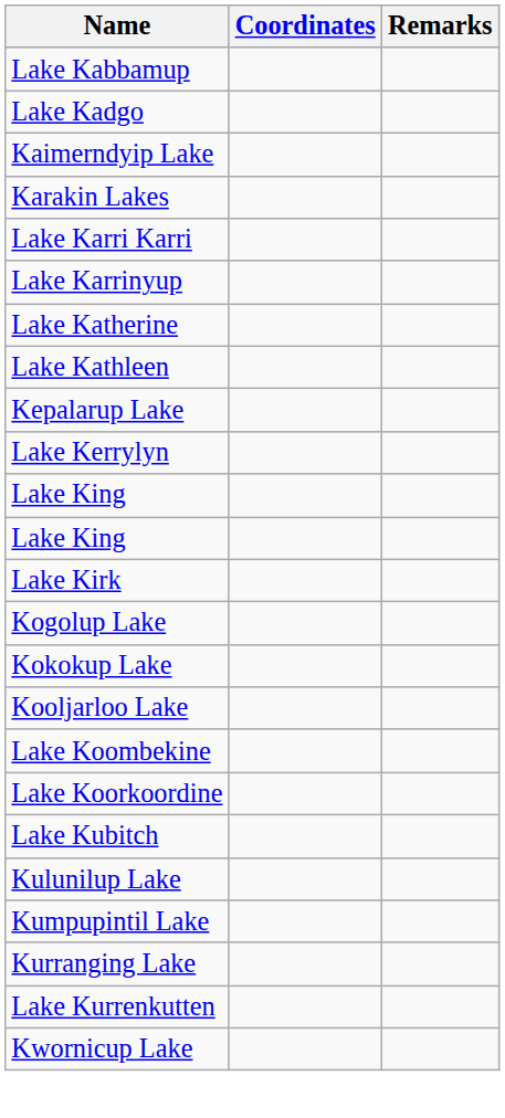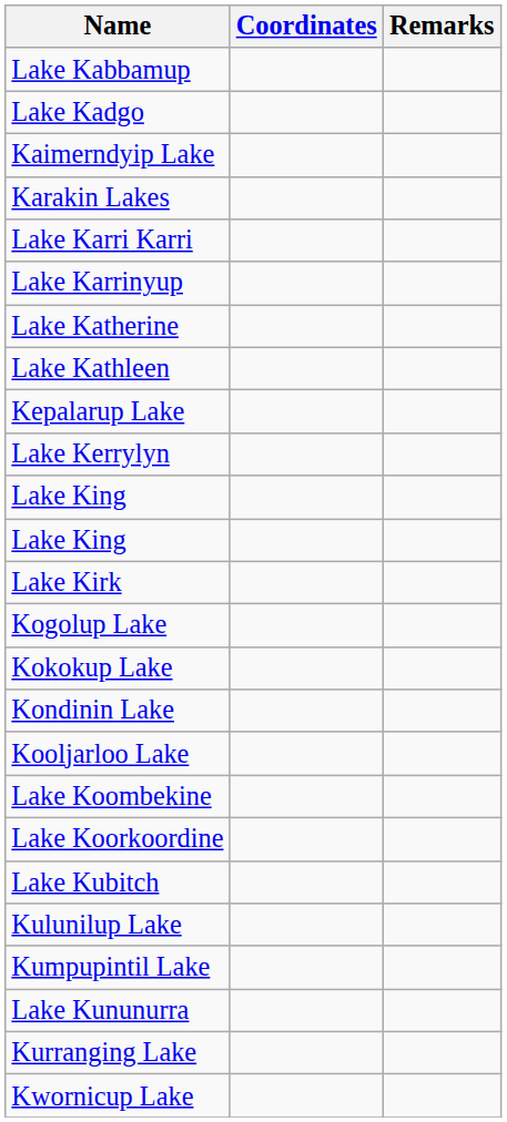+ row: Kondinin Lake
+ row: Lake Kununurra
- row: Lake Kurrenkutten
